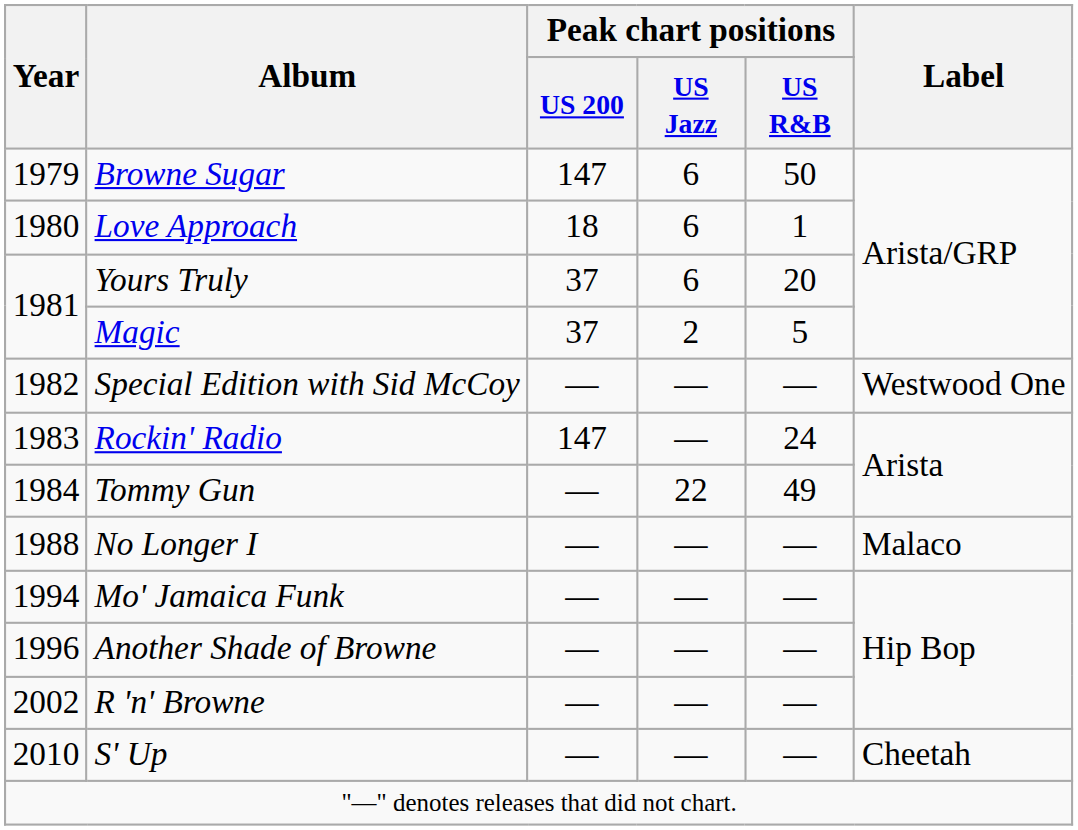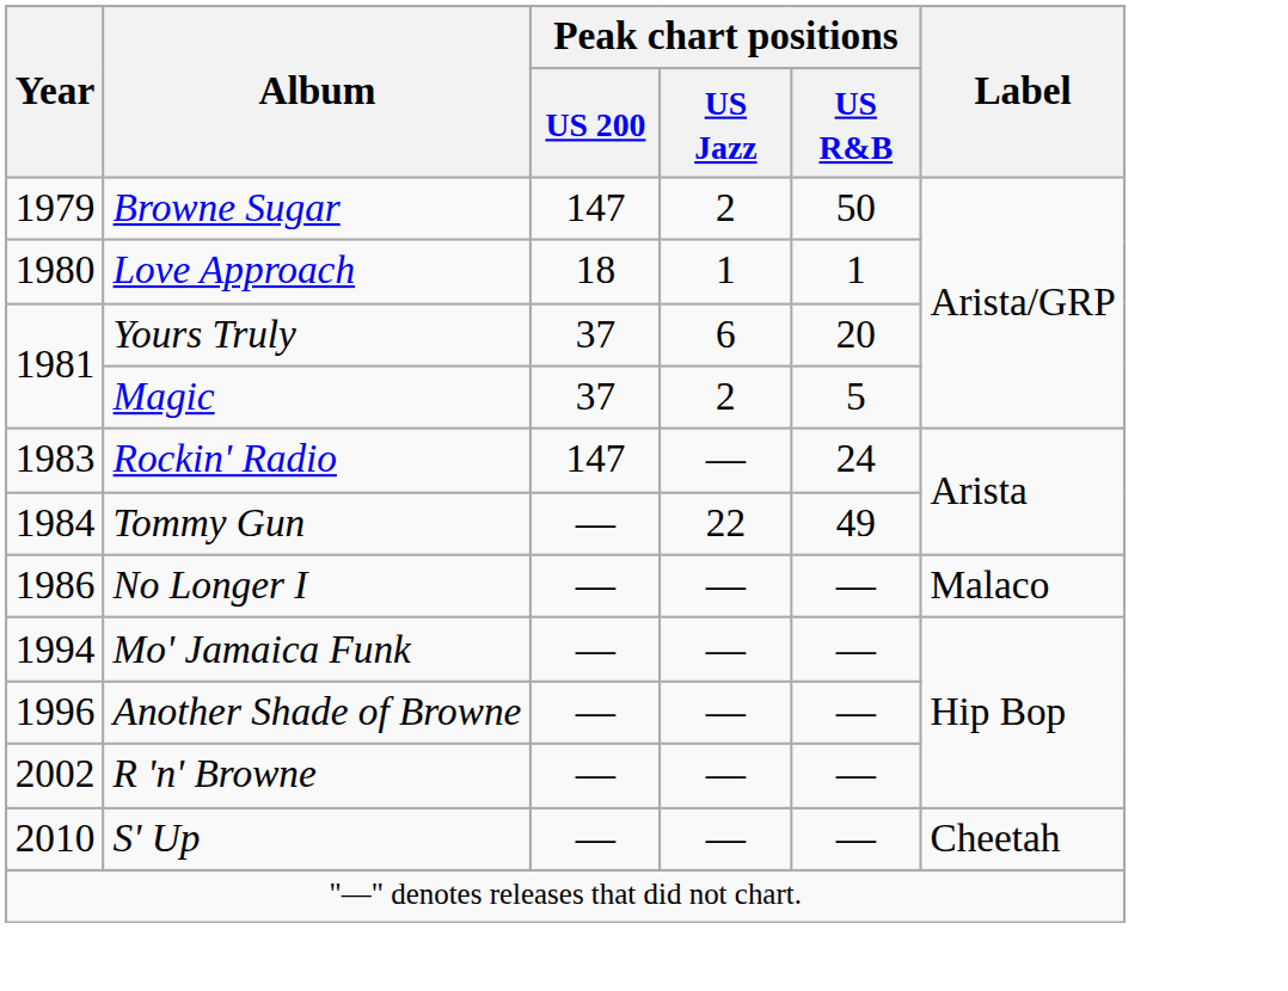Browne Sugar | Peak chart positions / US Jazz: 6 -> 2
Love Approach | Peak chart positions / US Jazz: 6 -> 1
- row: 1982 | Special Edition with Sid McCoy | — | — | — | Westwood One
No Longer I | Year: 1988 -> 1986
